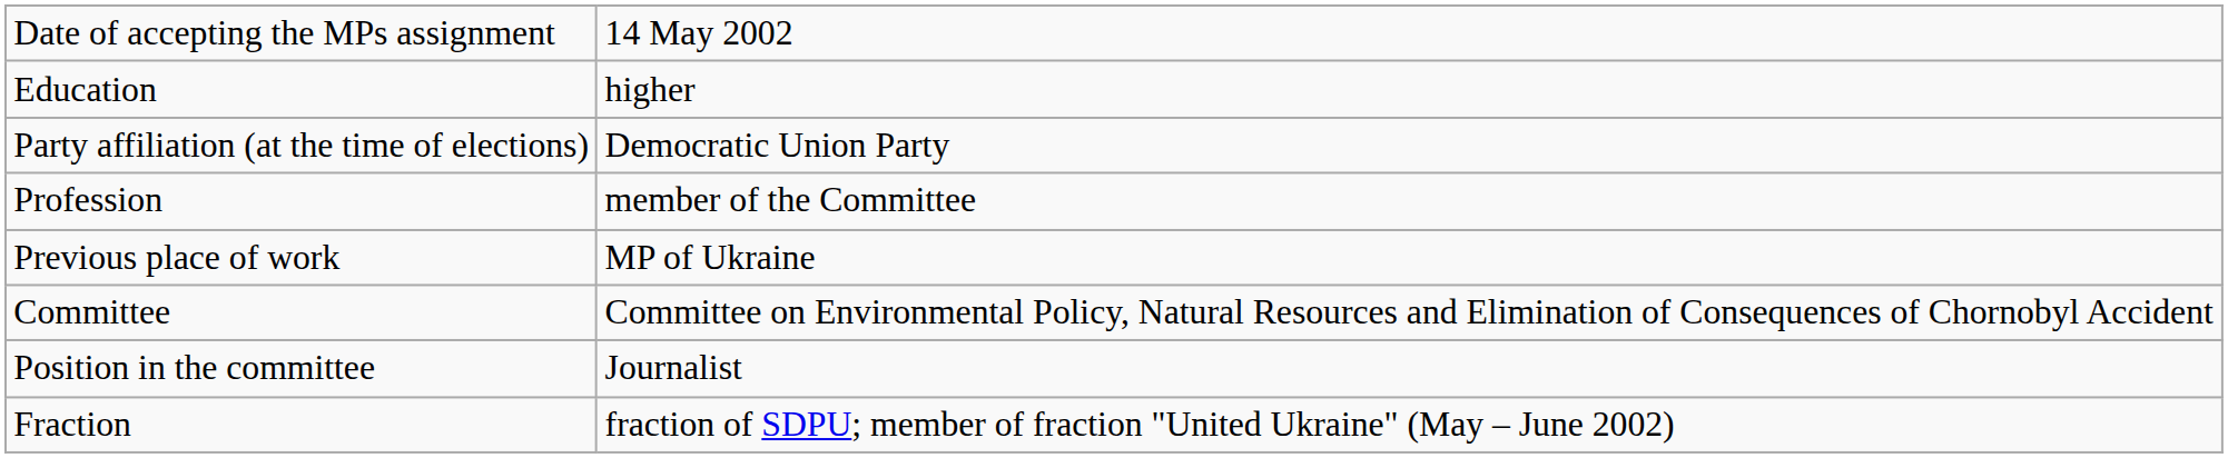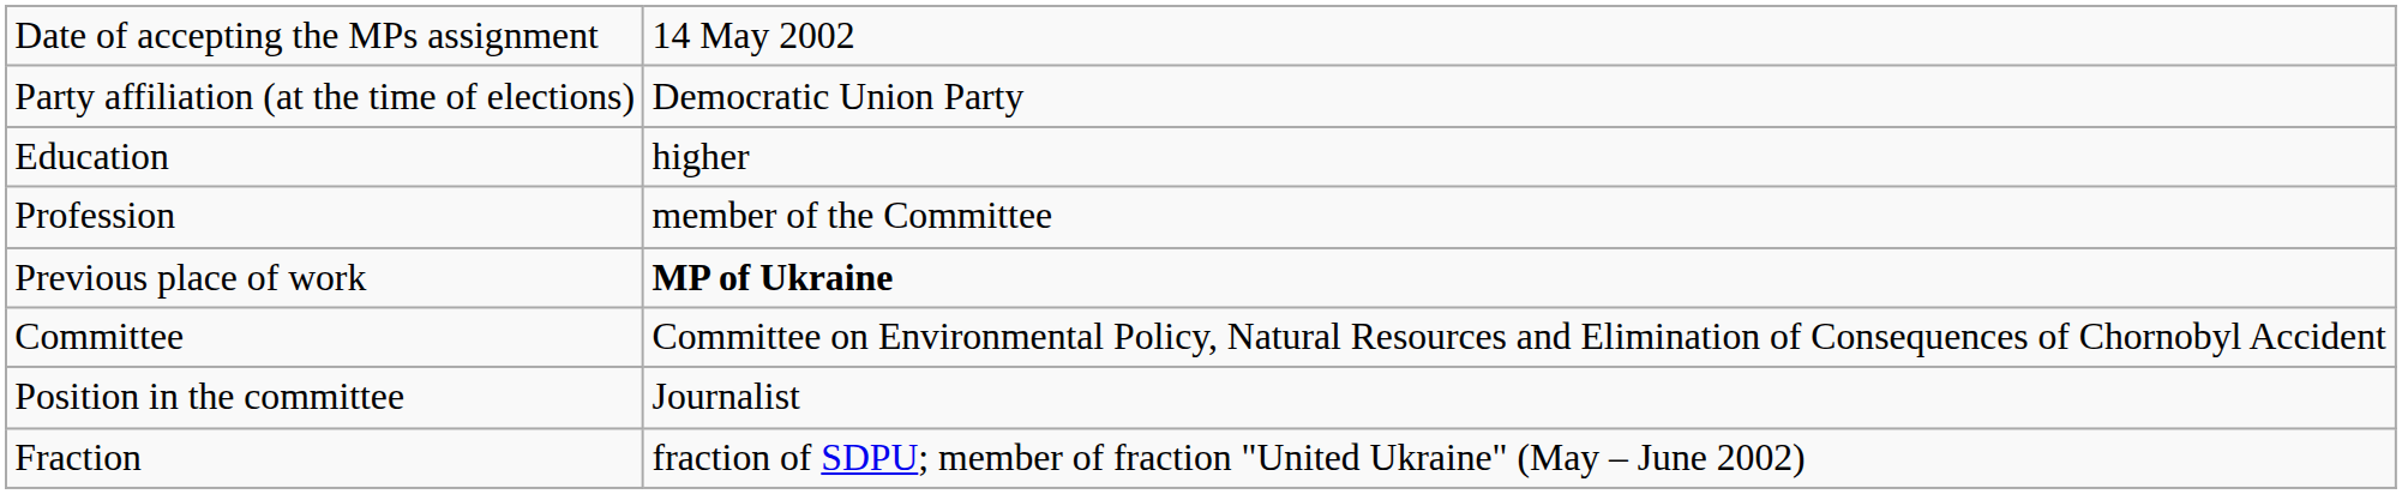rows swapped: Party affiliation (at the time of elections) <-> Education
Previous place of work | column 2: normal -> bold
